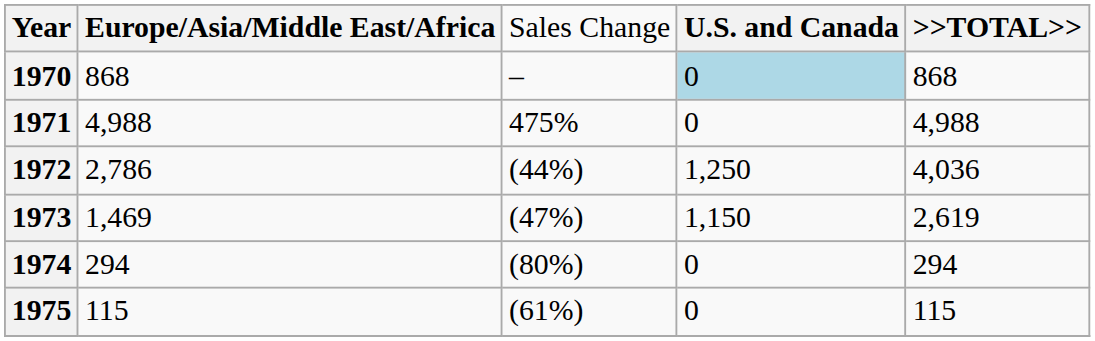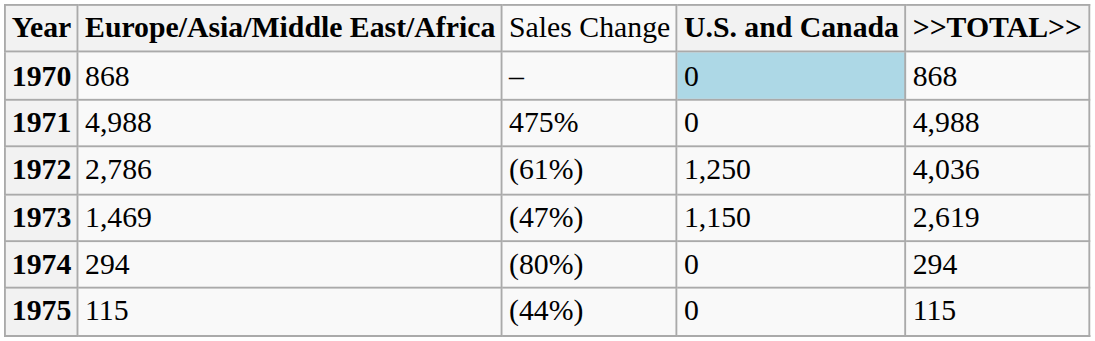1972 | column 3: (44%) -> (61%)
1975 | column 3: (61%) -> (44%)
